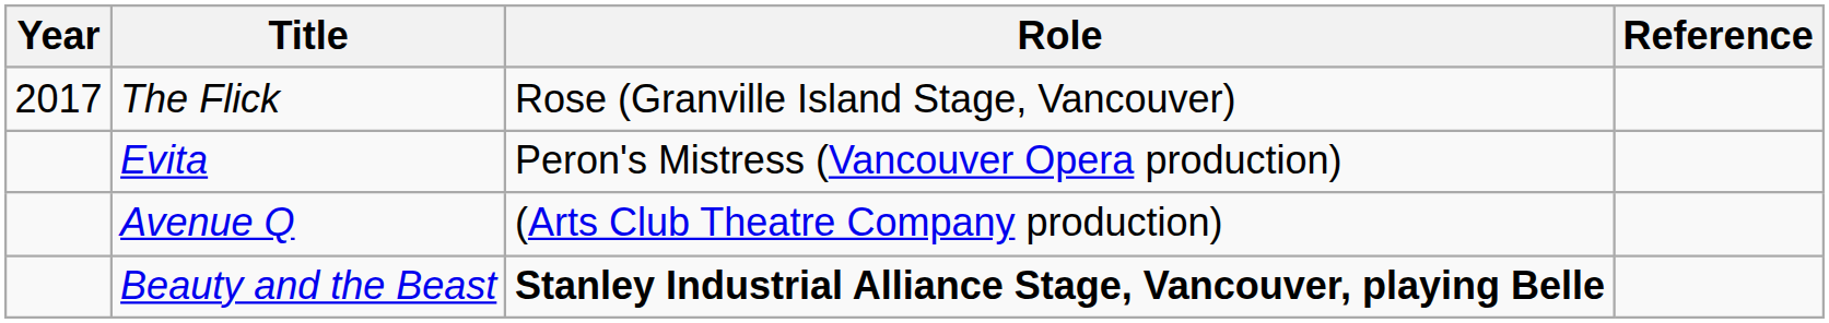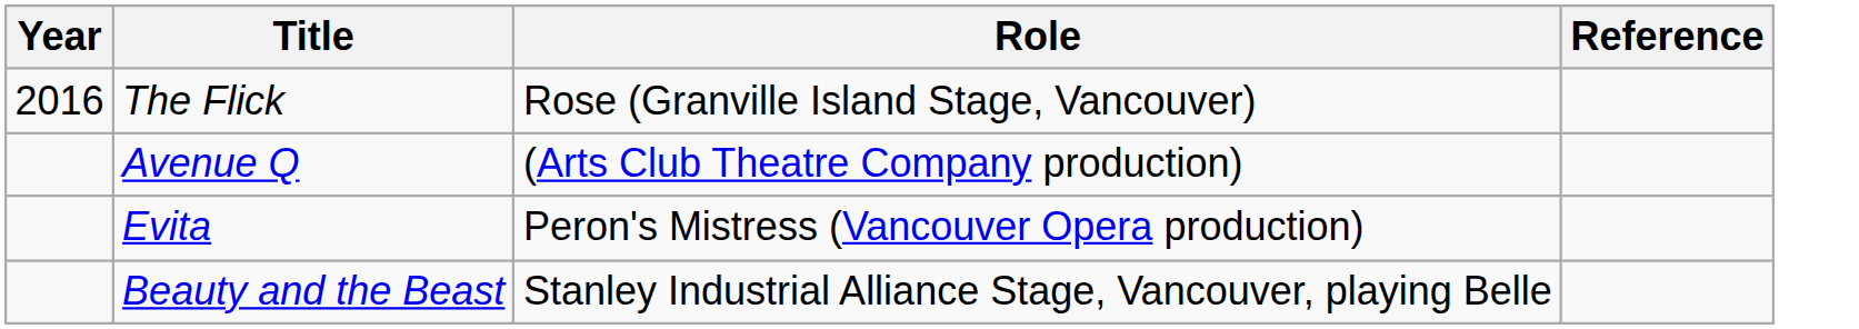The Flick | Year: 2017 -> 2016
rows swapped: Avenue Q <-> Evita
Beauty and the Beast | Role: bold -> normal
